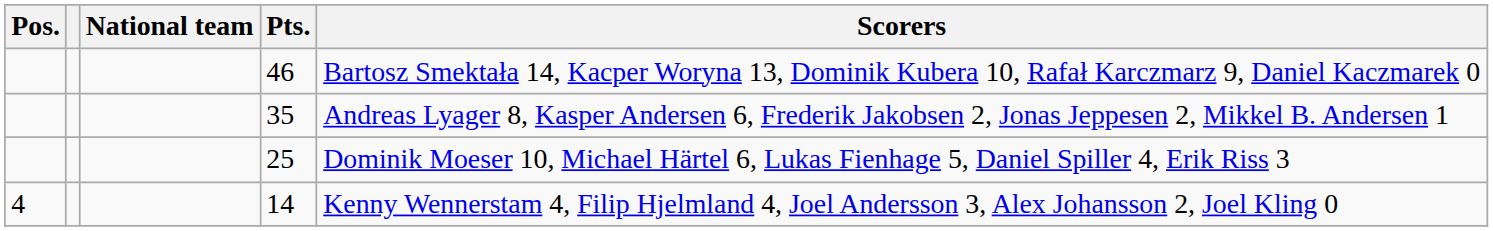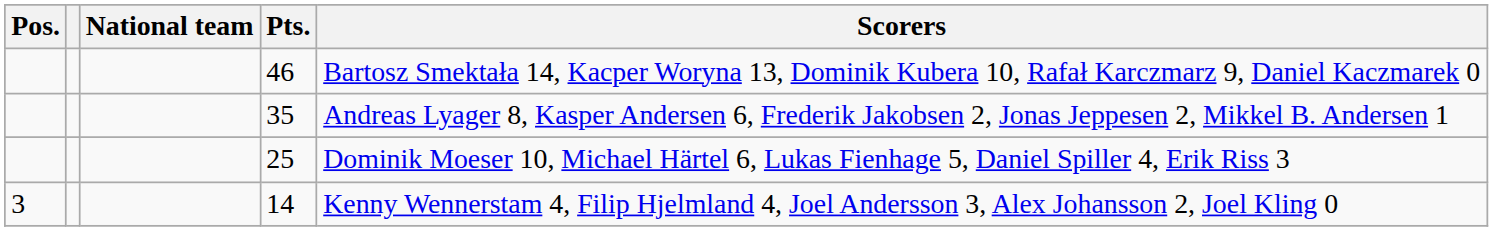14 | Pos.: 4 -> 3
